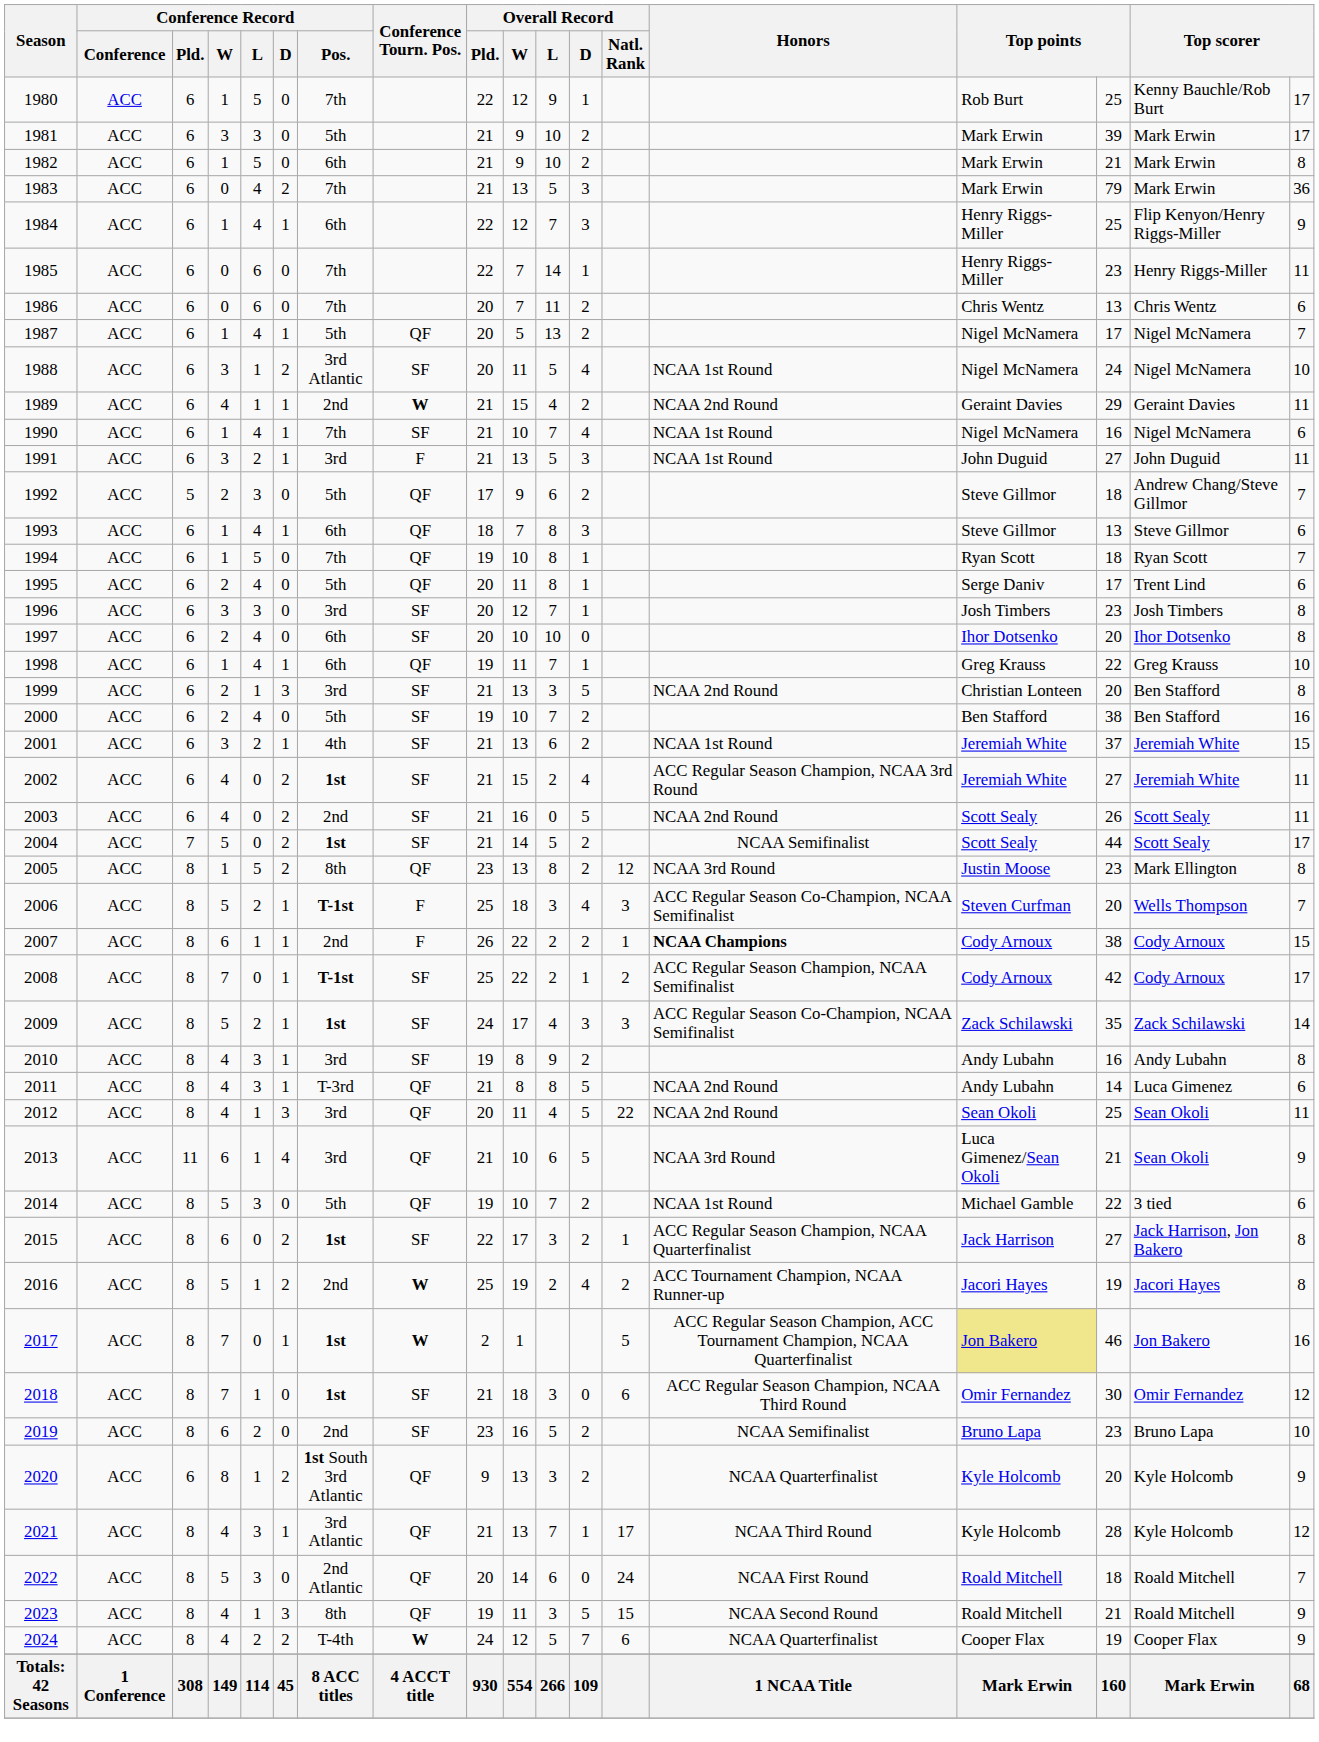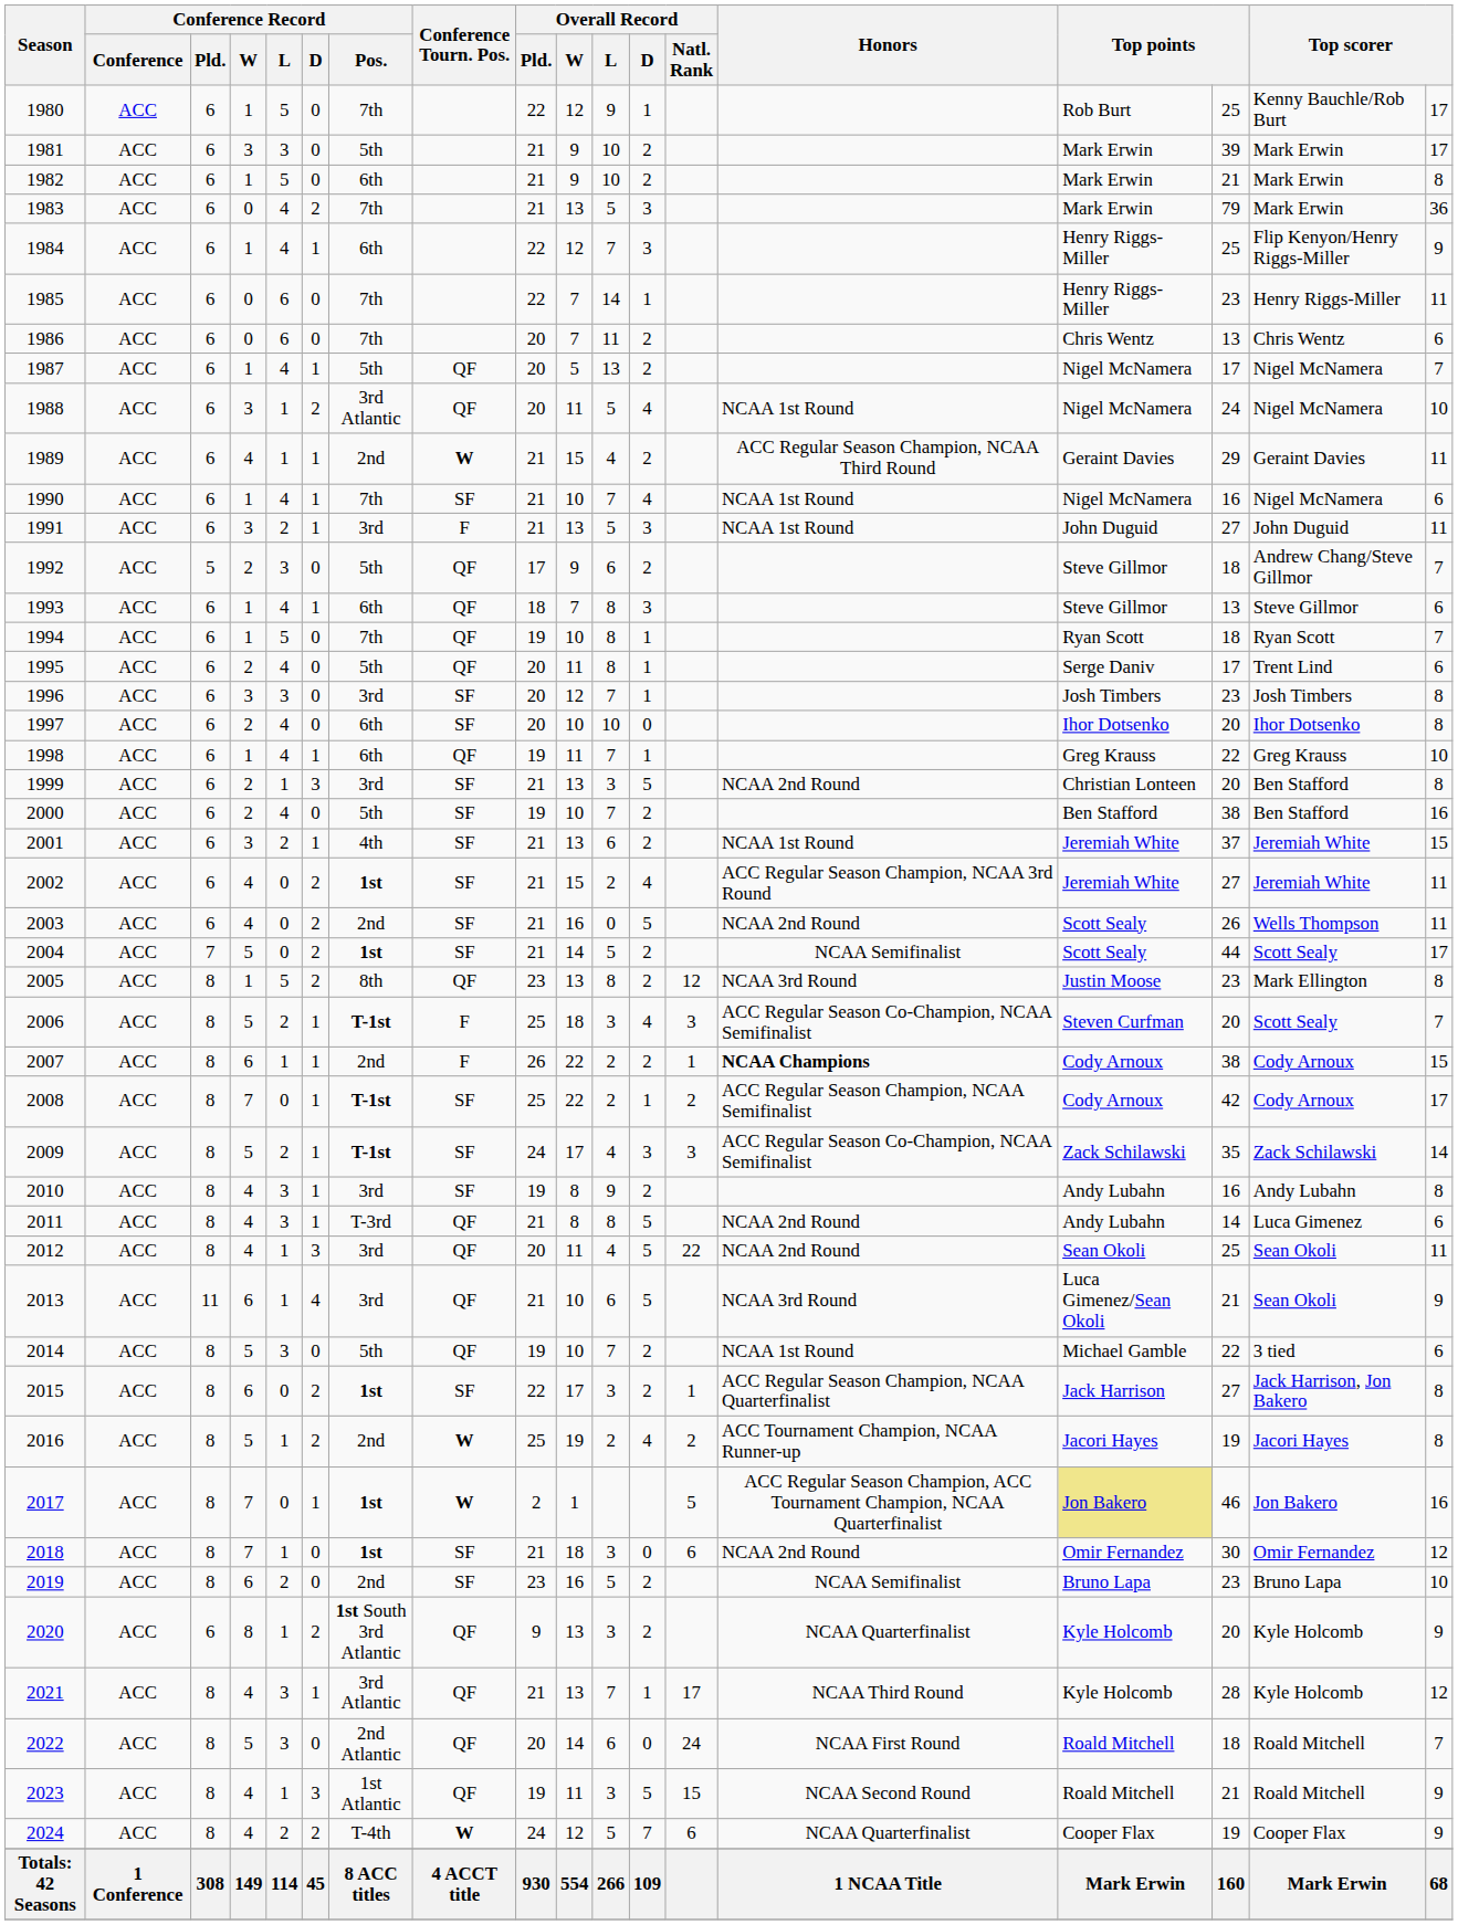1988 | Conference Tourn. Pos.: SF -> QF
1989 | Honors: NCAA 2nd Round -> ACC Regular Season Champion, NCAA Third Round
2003 | column 17: Scott Sealy -> Wells Thompson
2006 | column 17: Wells Thompson -> Scott Sealy
2009 | Conference Record / Pos.: 1st -> T-1st
2018 | Honors: ACC Regular Season Champion, NCAA Third Round -> NCAA 2nd Round
2023 | Conference Record / Pos.: 8th -> 1st Atlantic
